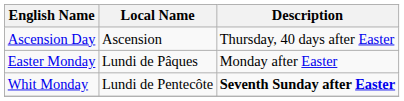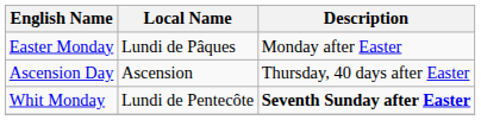rows swapped: Easter Monday <-> Ascension Day
